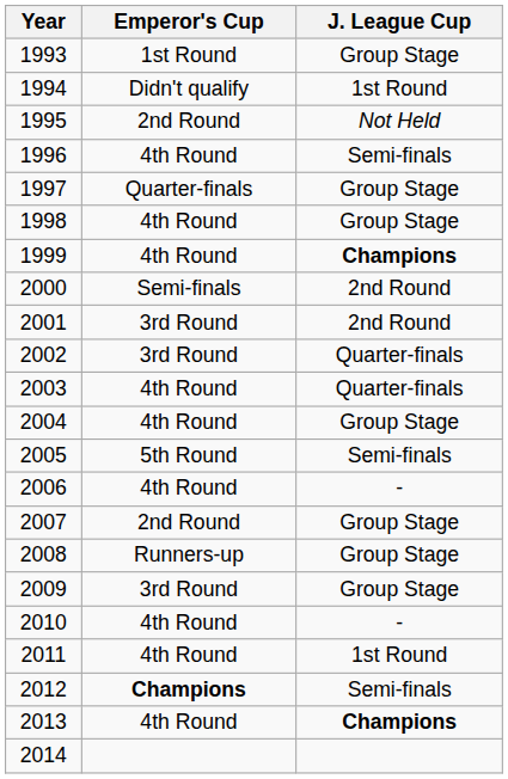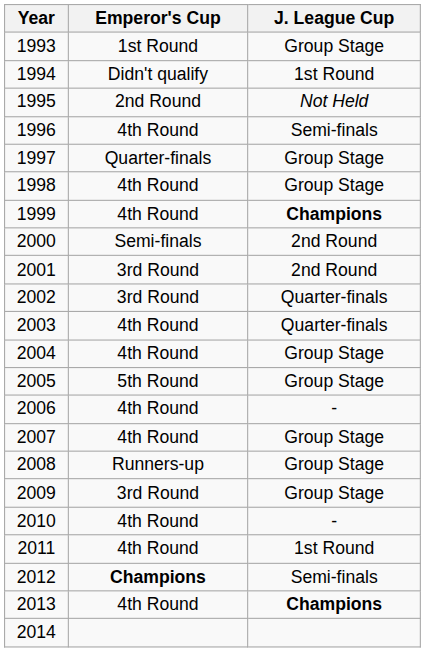2005 | J. League Cup: Semi-finals -> Group Stage
2007 | Emperor's Cup: 2nd Round -> 4th Round
